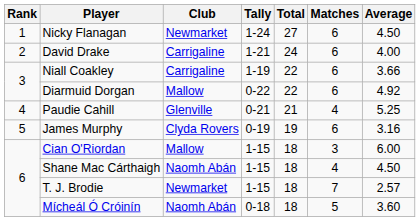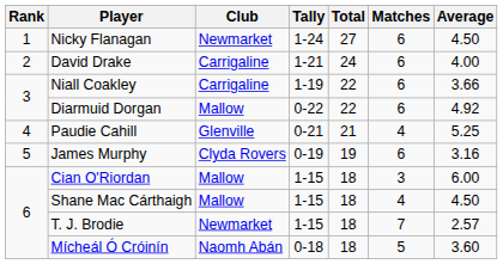Shane Mac Cárthaigh | Club: Naomh Abán -> Mallow
